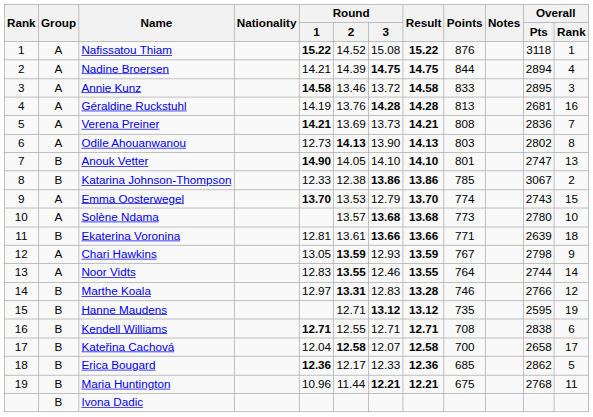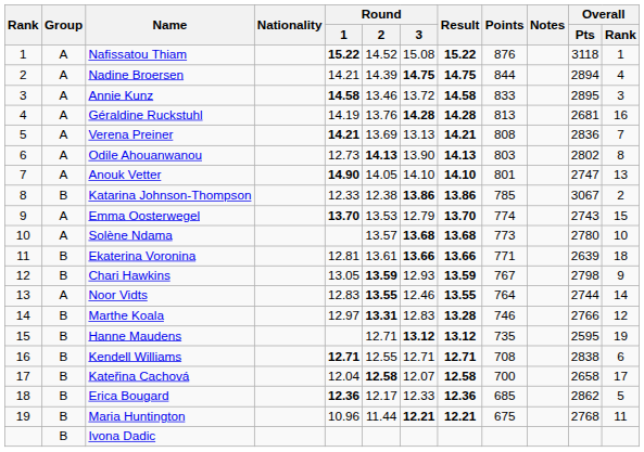Verena Preiner | Round / 3: 13.73 -> 13.13
Anouk Vetter | Group: B -> A
Chari Hawkins | Group: A -> B
